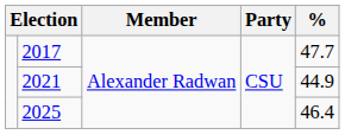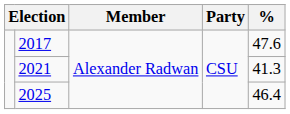2017 | %: 47.7 -> 47.6
2021 | %: 44.9 -> 41.3
